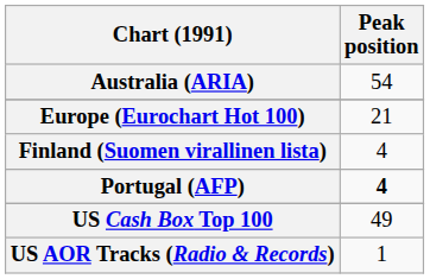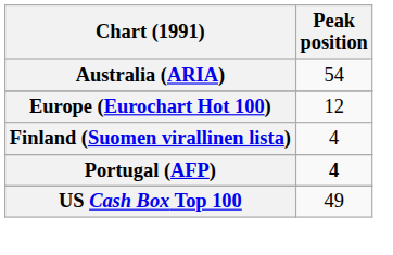Europe (Eurochart Hot 100) | Peak position: 21 -> 12
- row: US AOR Tracks (Radio & Records) | 1
